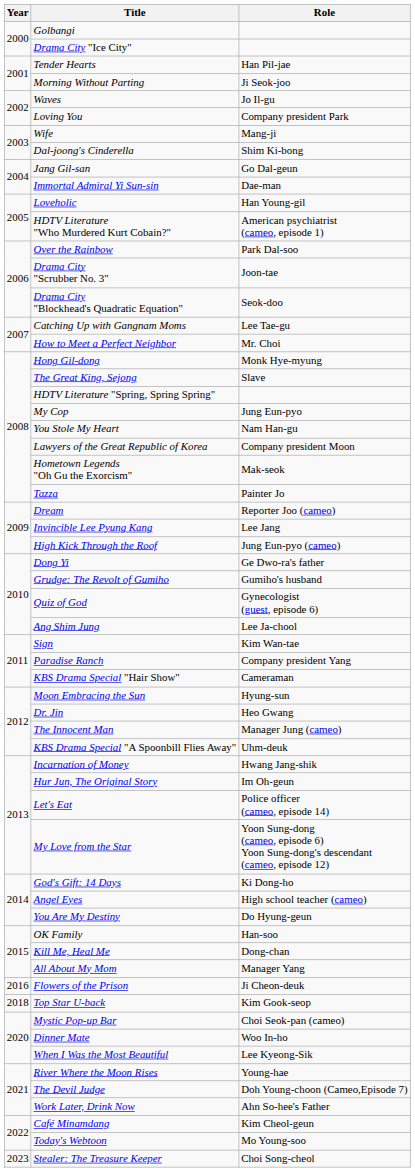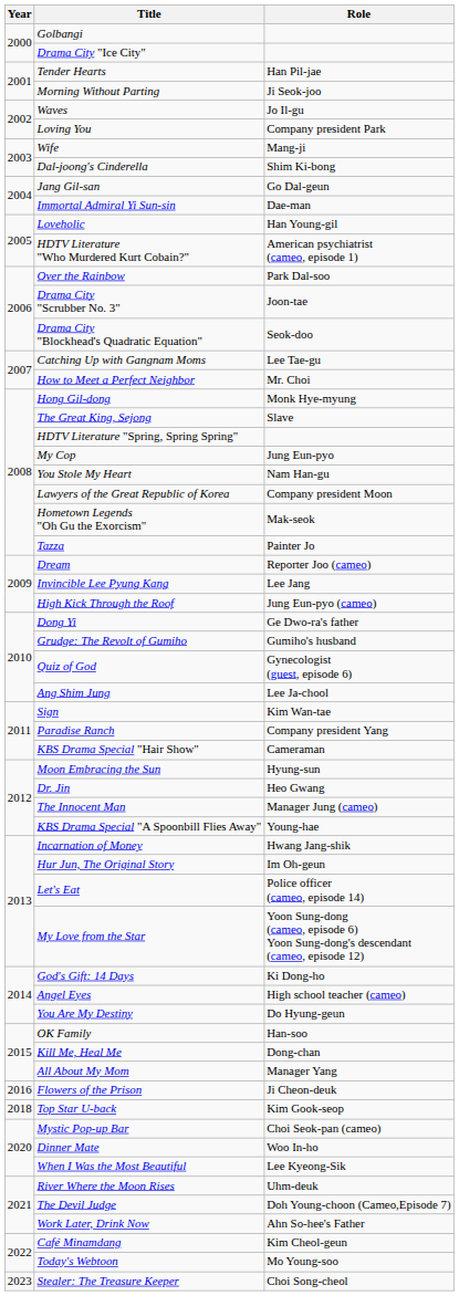KBS Drama Special "A Spoonbill Flies Away" | Role: Uhm-deuk -> Young-hae
River Where the Moon Rises | Role: Young-hae -> Uhm-deuk
